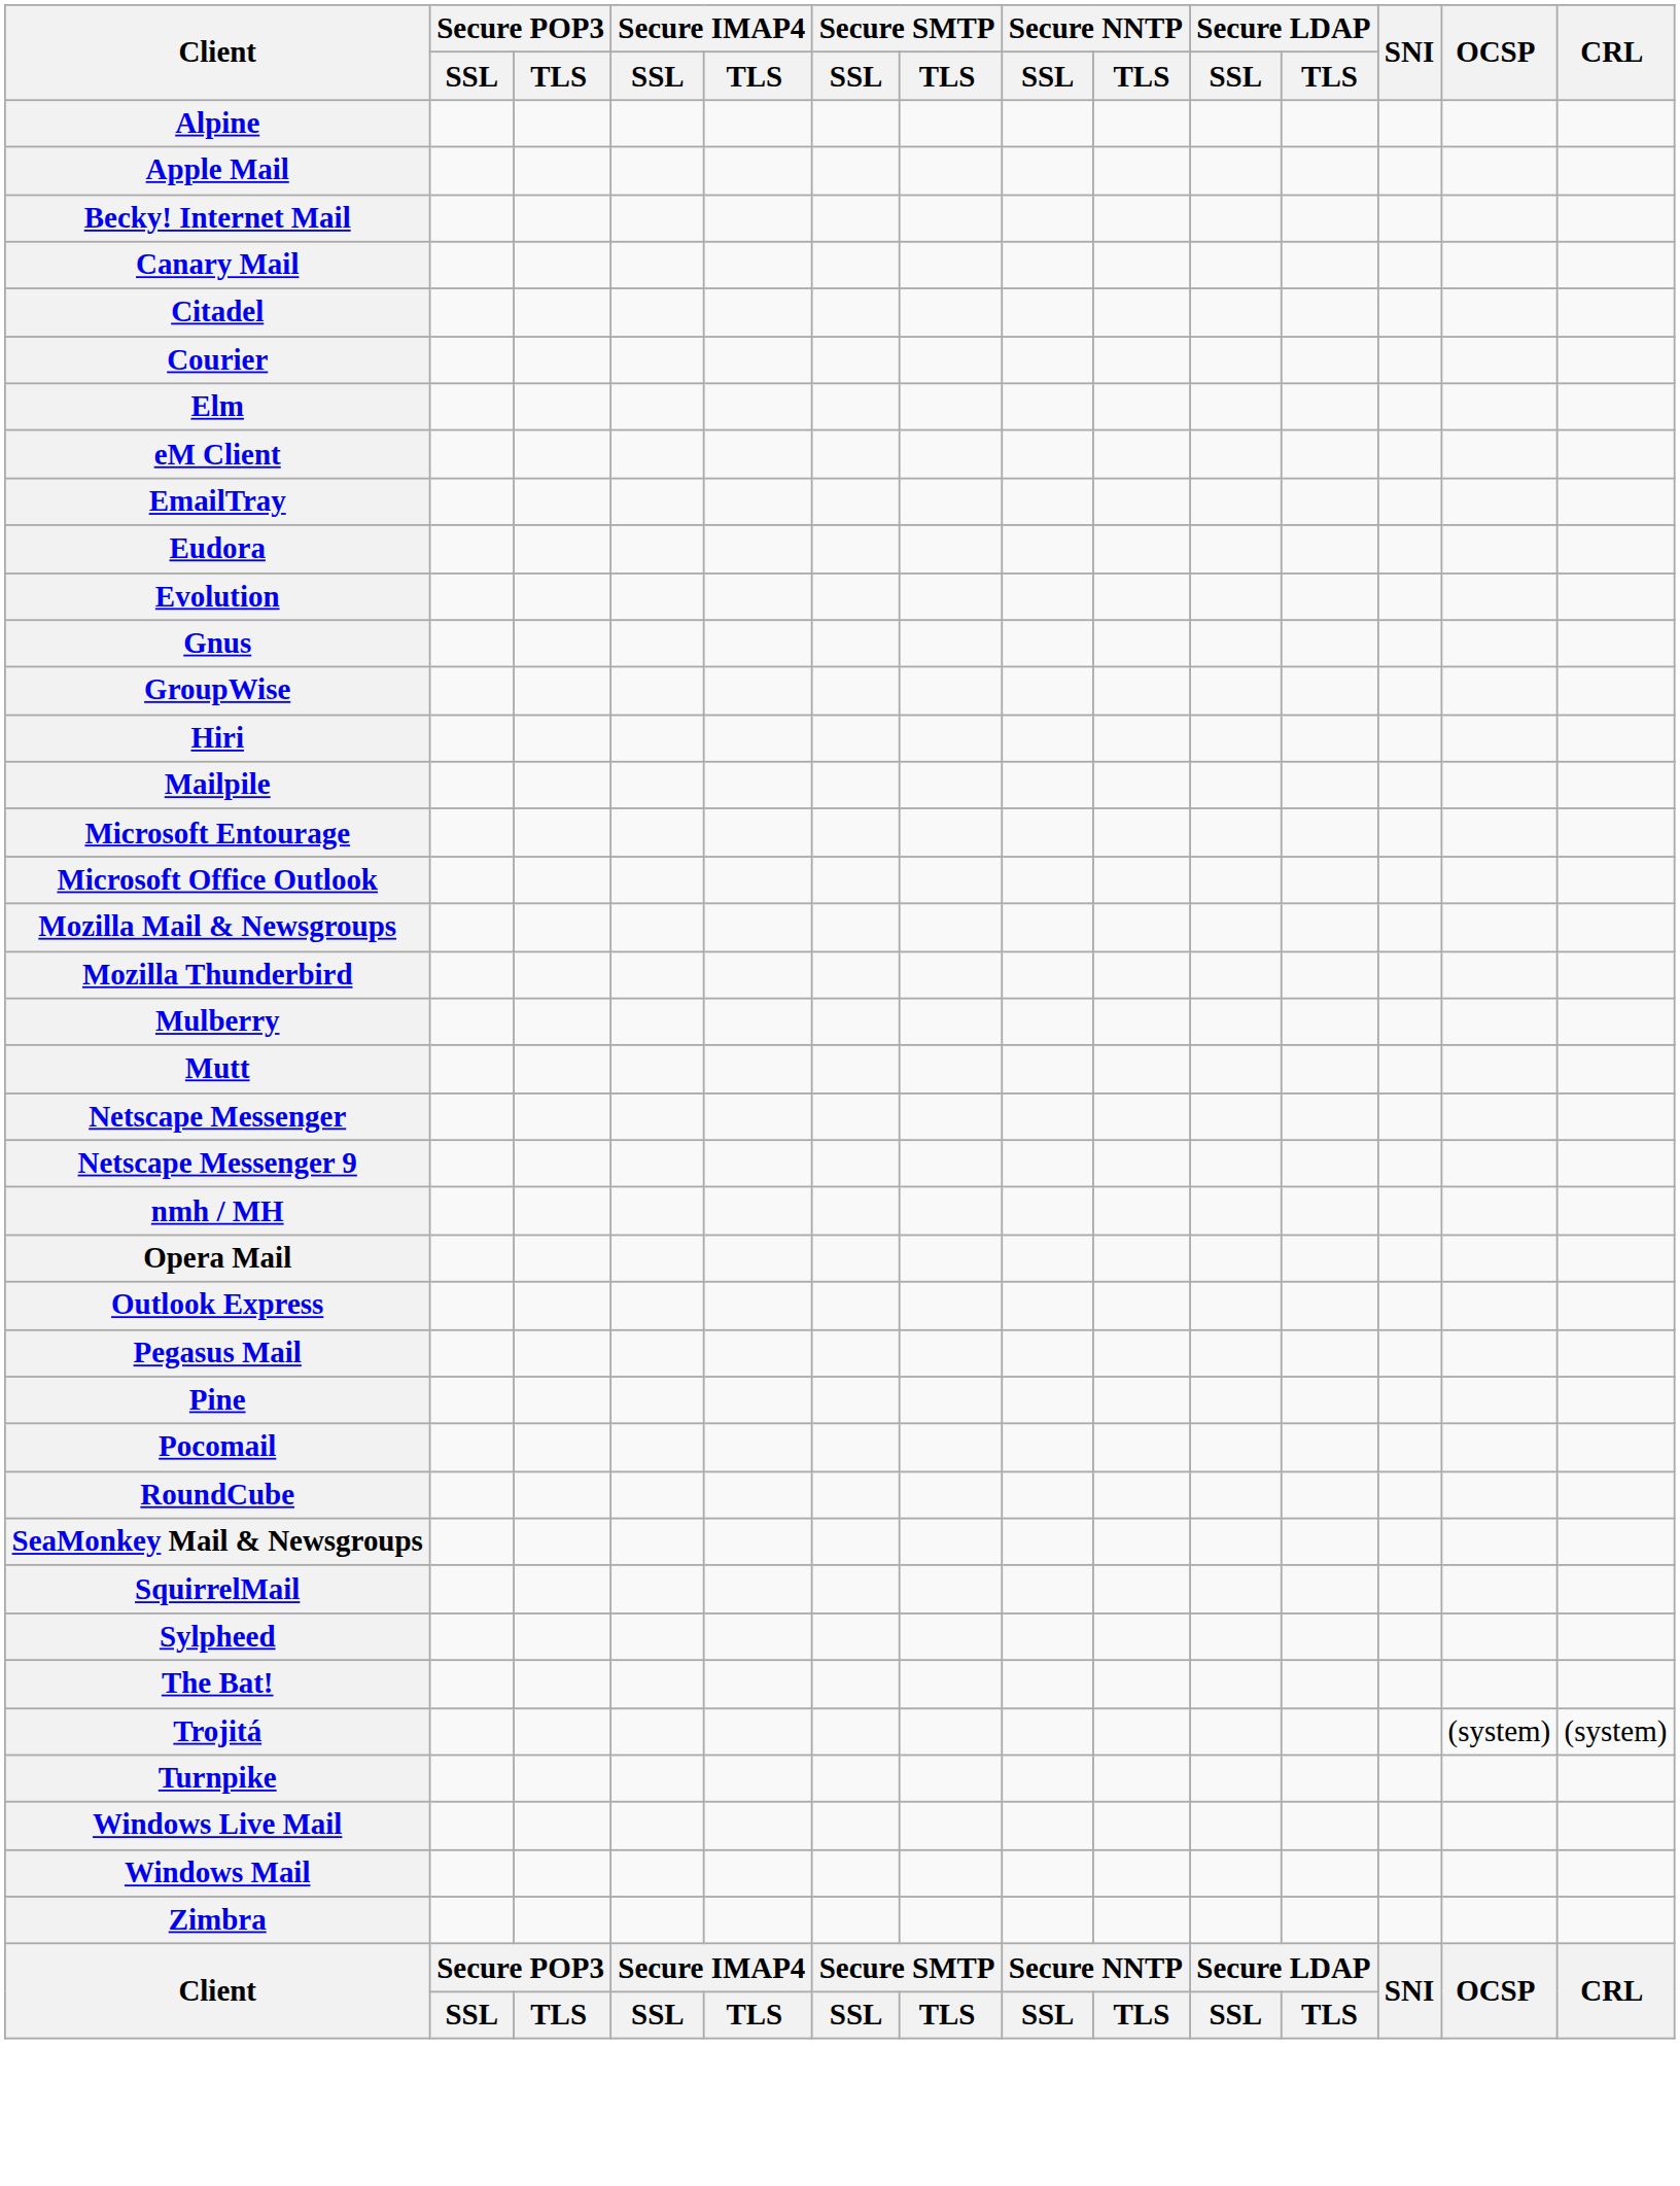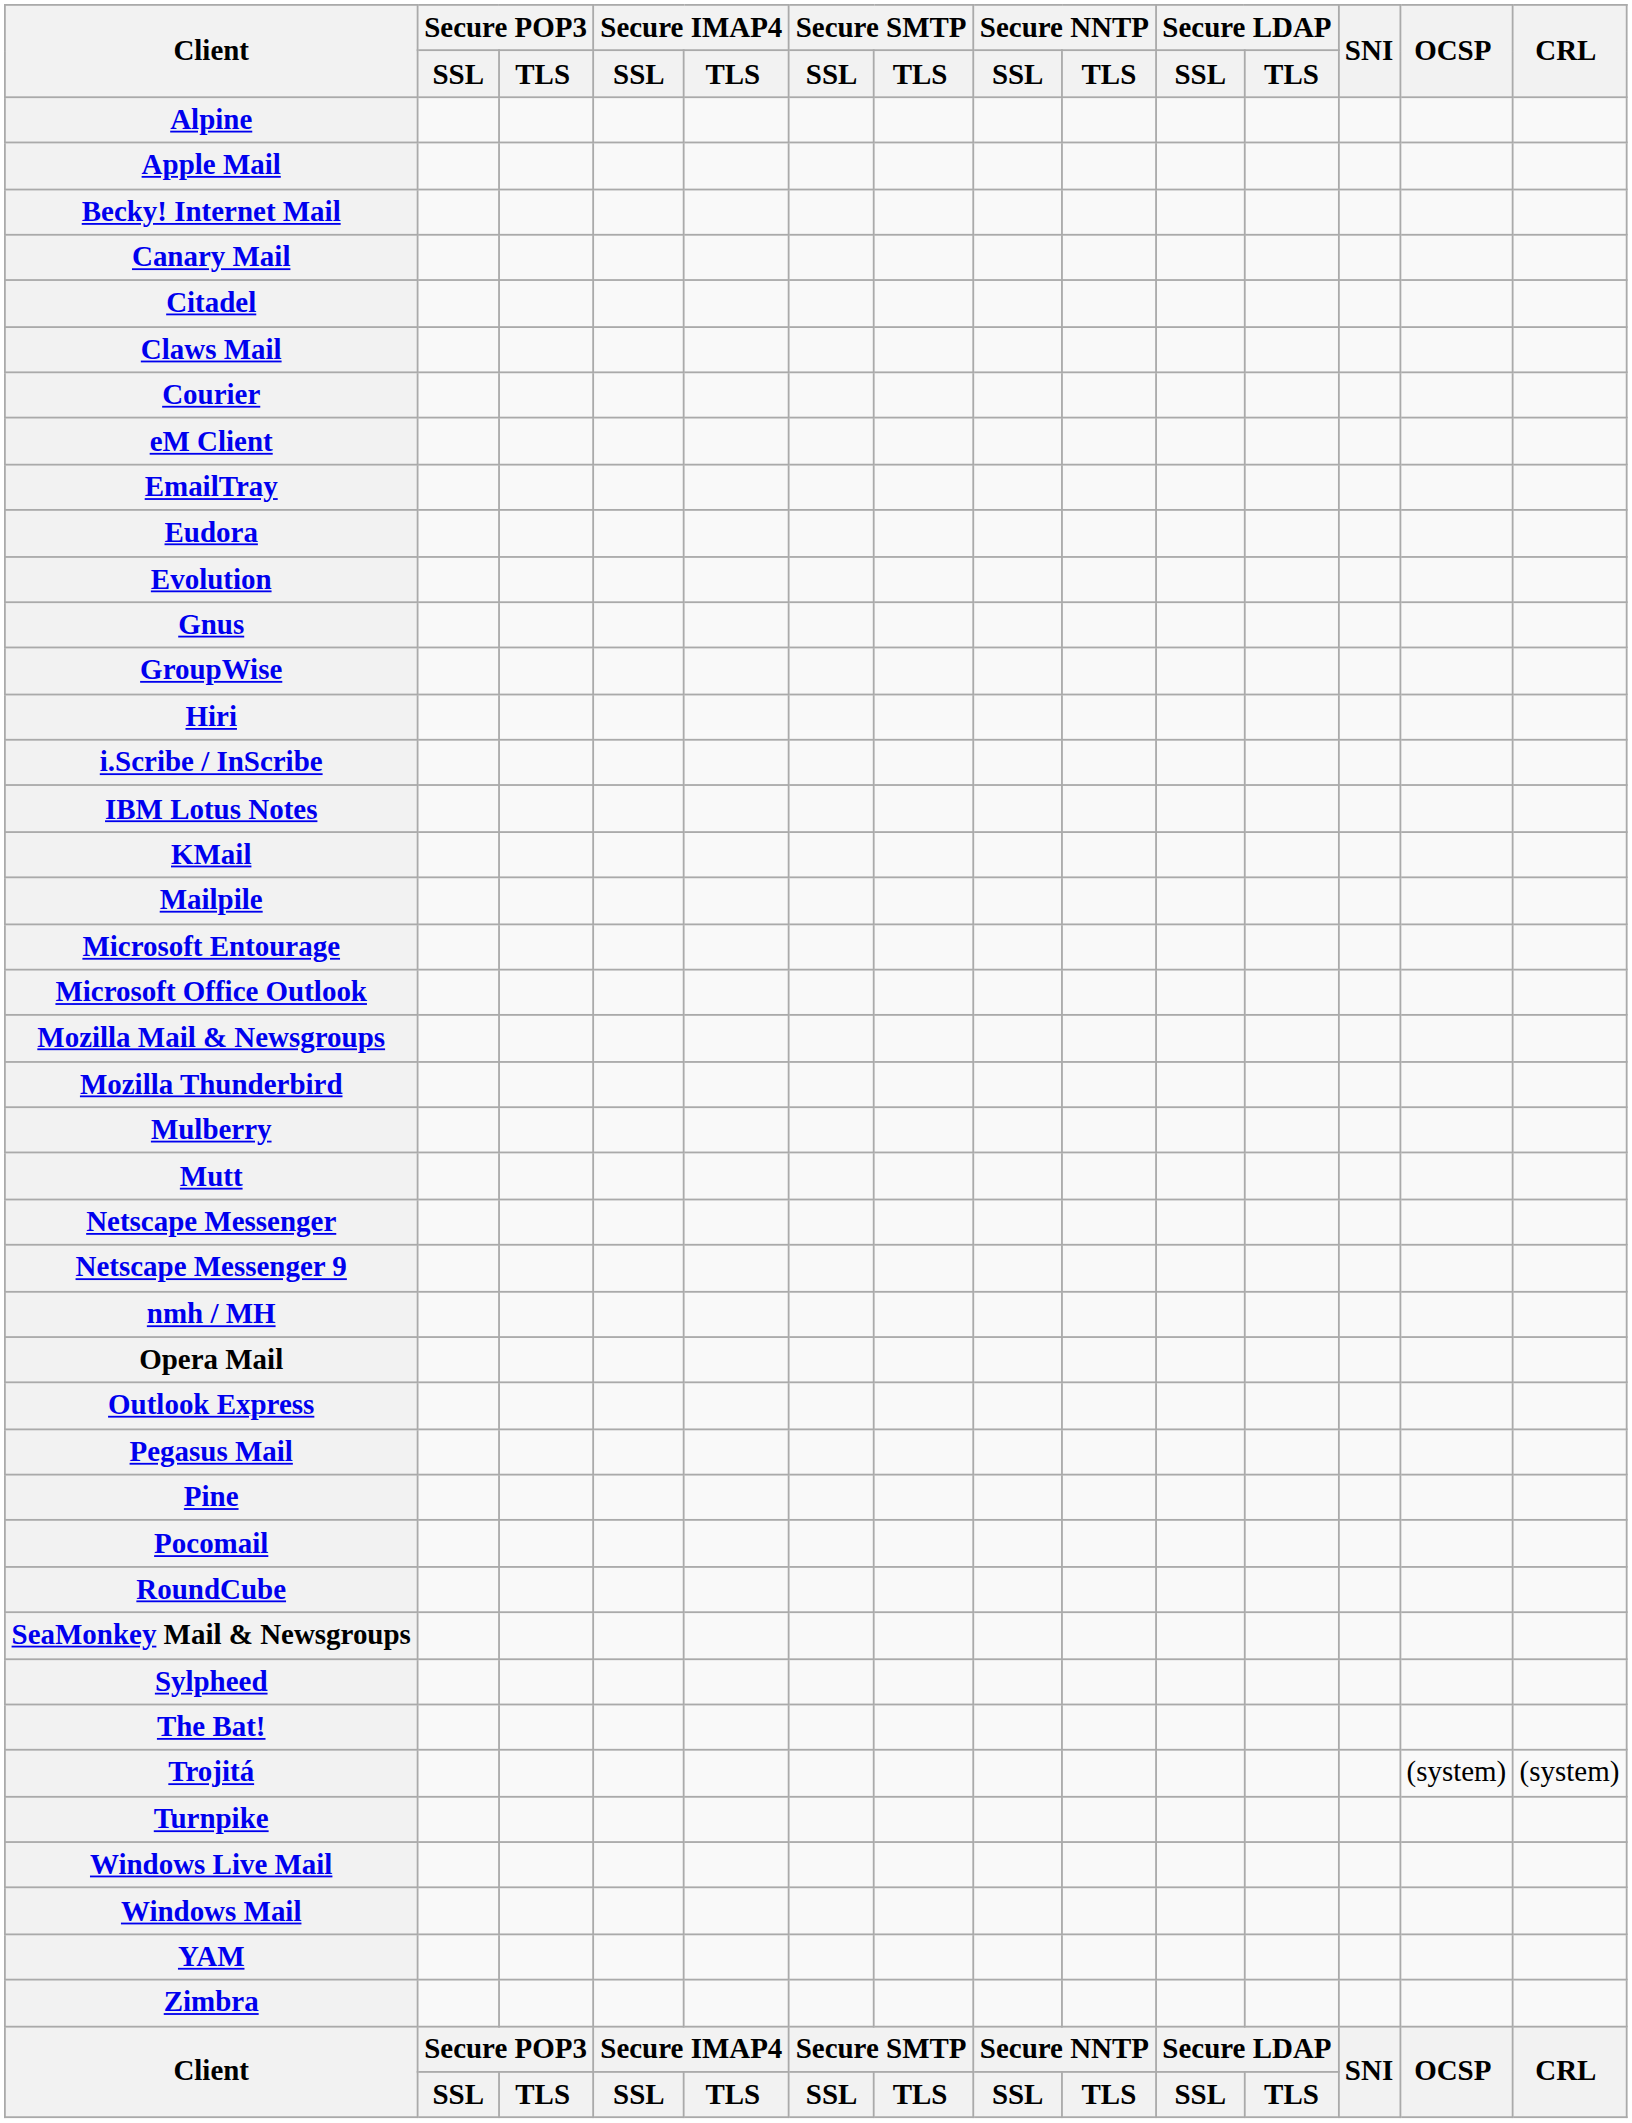+ row: Claws Mail
- row: Elm
+ row: i.Scribe / InScribe
+ row: IBM Lotus Notes
+ row: KMail
- row: SquirrelMail
+ row: YAM
